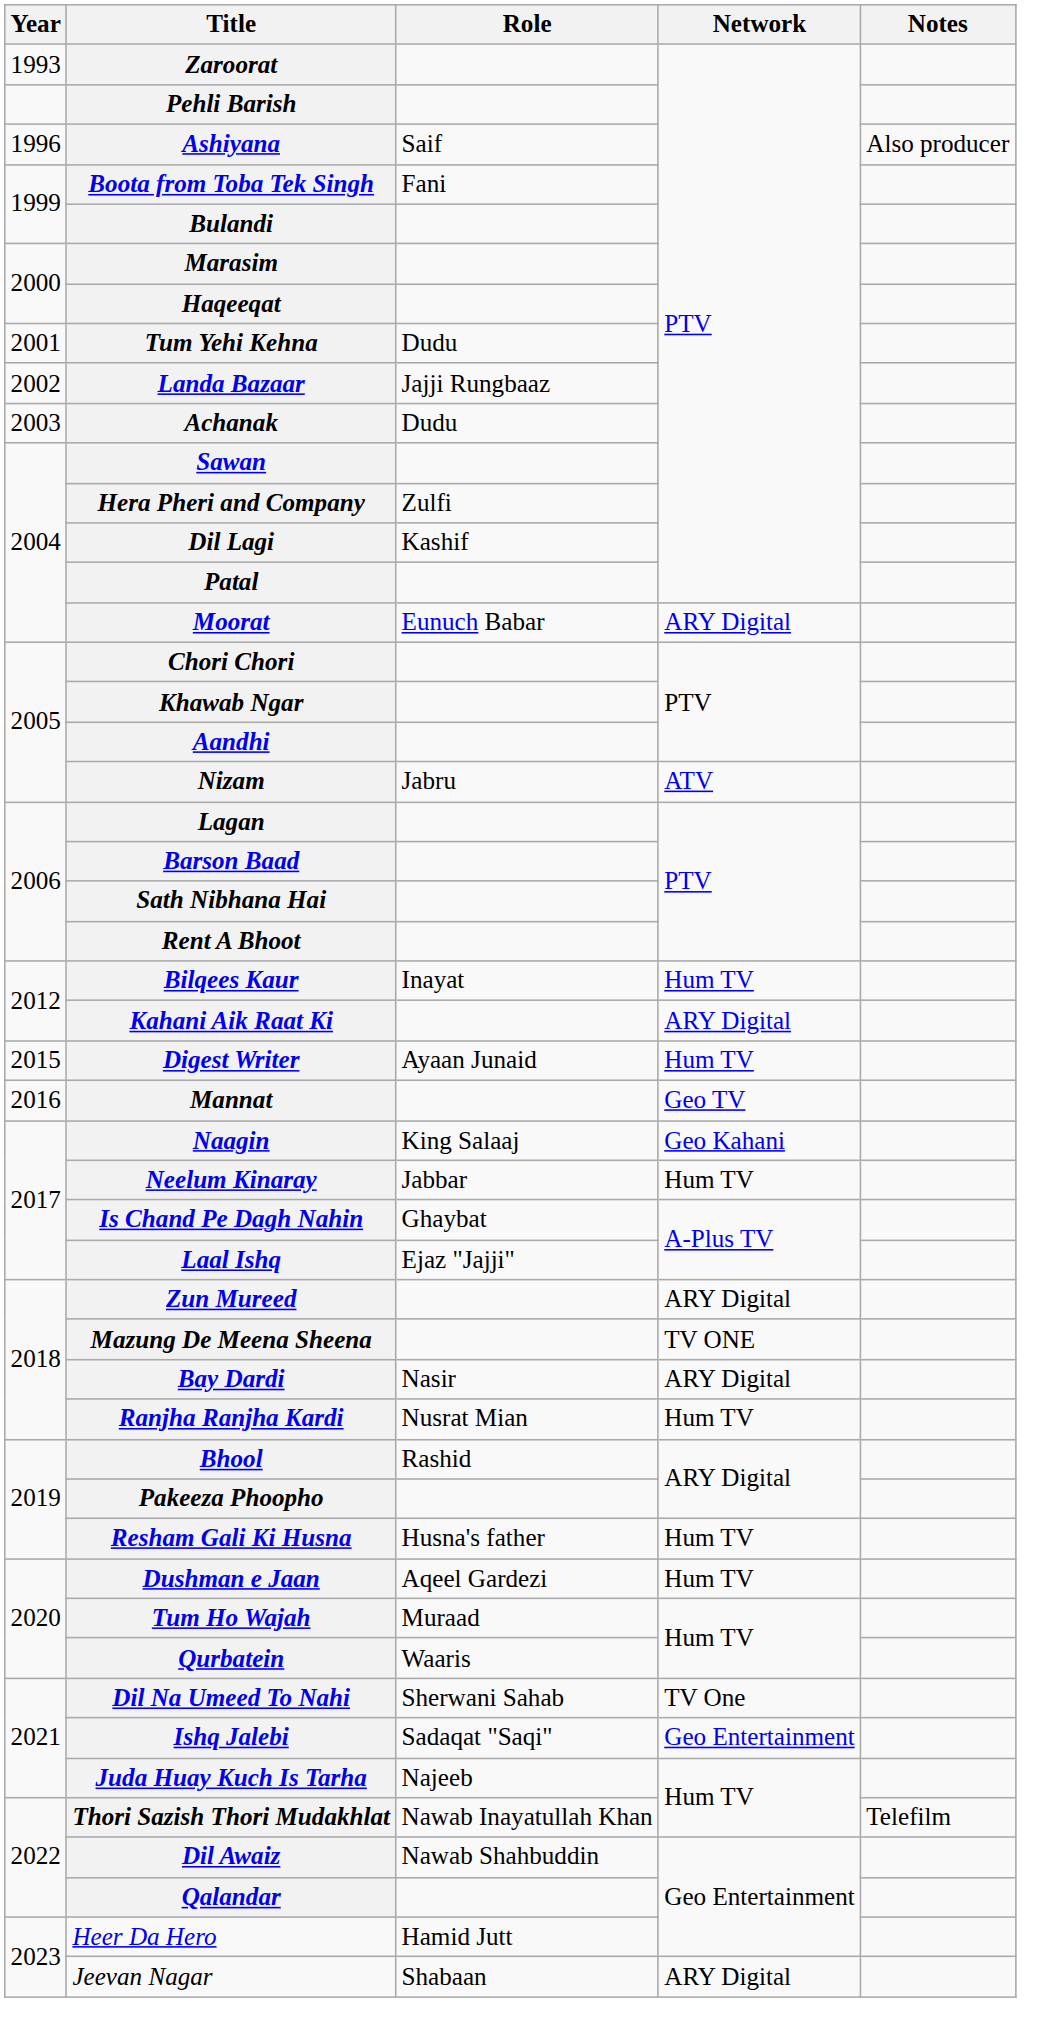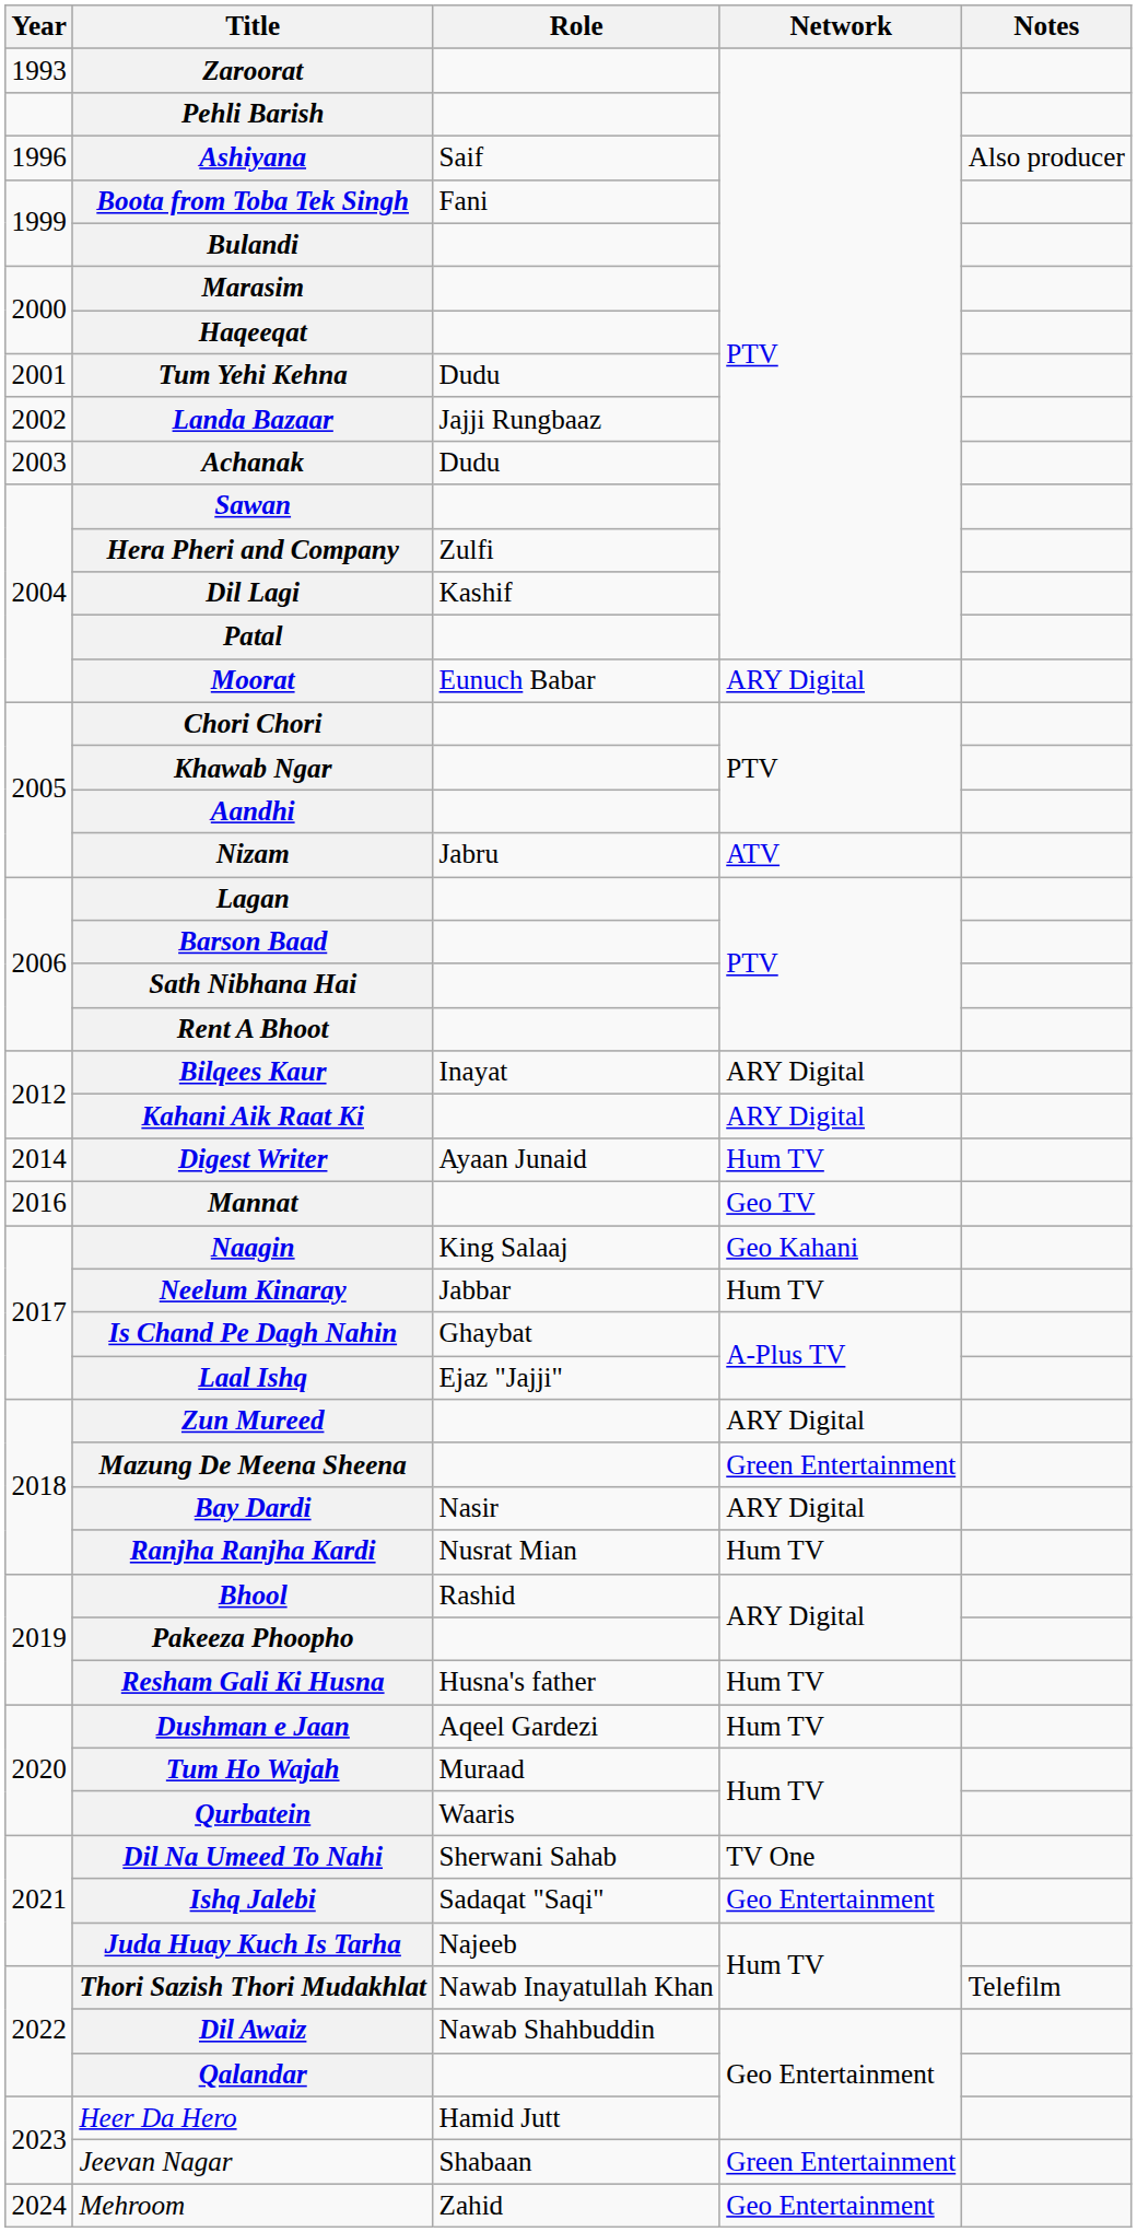Bilqees Kaur | Network: Hum TV -> ARY Digital
Digest Writer | Year: 2015 -> 2014
Mazung De Meena Sheena | Network: TV ONE -> Green Entertainment
Jeevan Nagar | Network: ARY Digital -> Green Entertainment
+ row: 2024 | Mehroom | Zahid | Geo Entertainment
